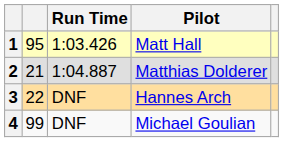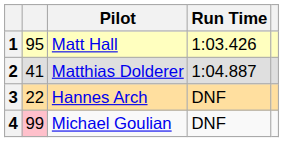columns swapped: Pilot <-> Run Time
2 | column 2: 21 -> 41
4 | column 2: no background -> pink background
